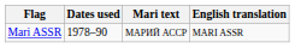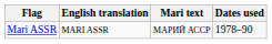columns swapped: Dates used <-> English translation
